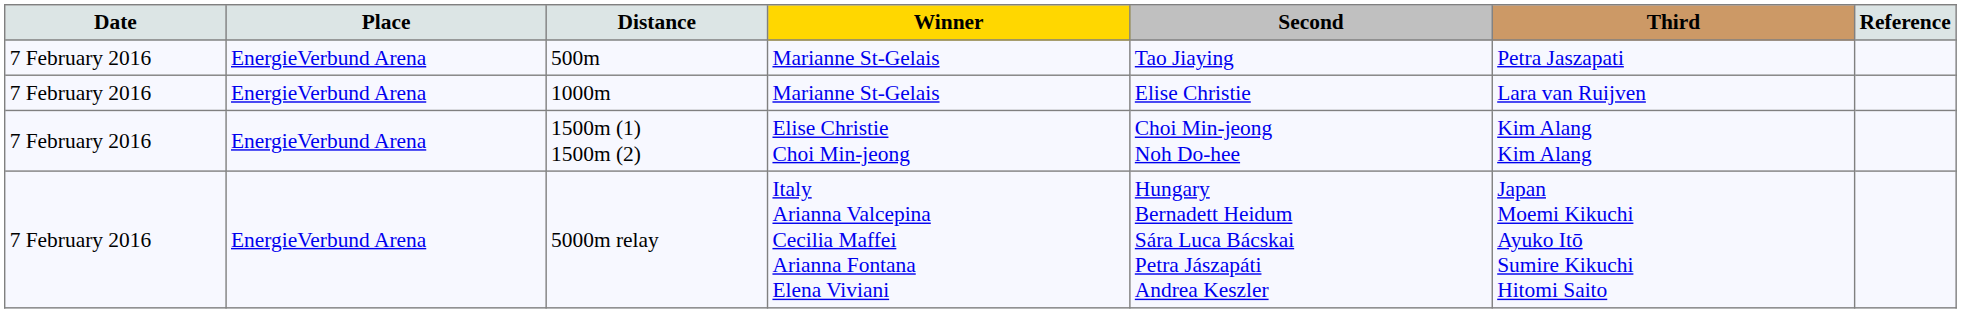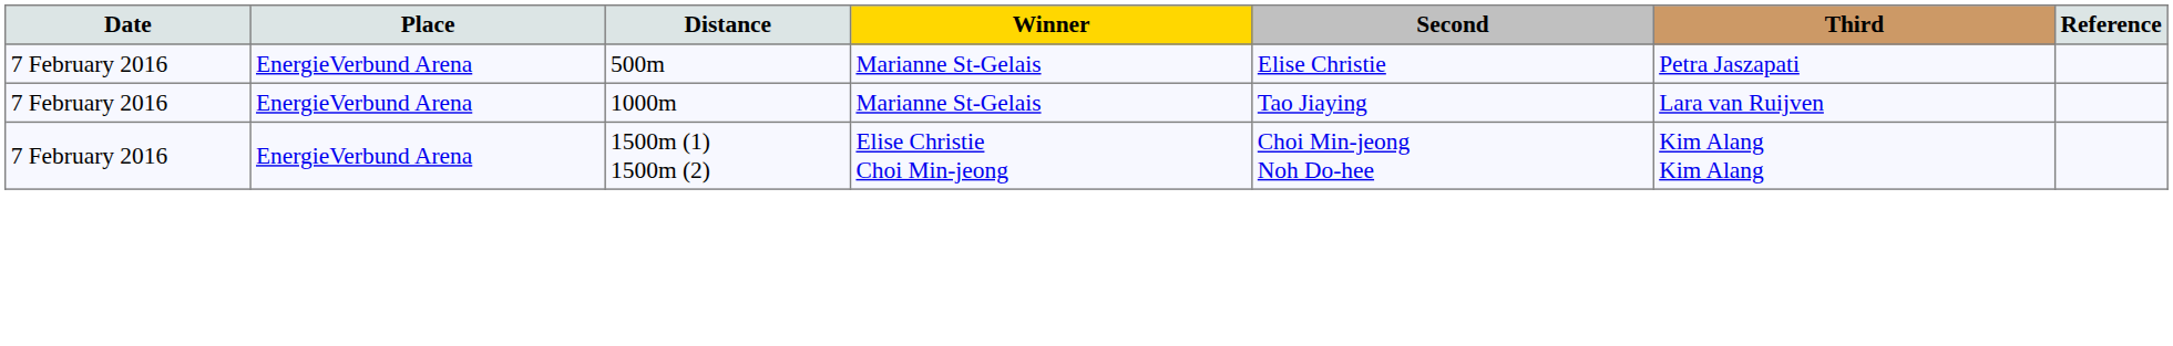500m | Second: Tao Jiaying -> Elise Christie
1000m | Second: Elise Christie -> Tao Jiaying
- row: 7 February 2016 | EnergieVerbund Arena | 5000m relay | Italy Arianna Valcepina Cecilia Maffei Arianna Fontana Elena Viviani | Hungary Bernadett Heidum Sára Luca Bácskai Petra Jászapáti Andrea Keszler | Japan Moemi Kikuchi Ayuko Itō Sumire Kikuchi Hitomi Saito
